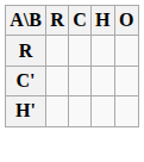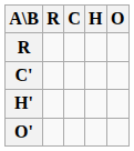+ row: O'
